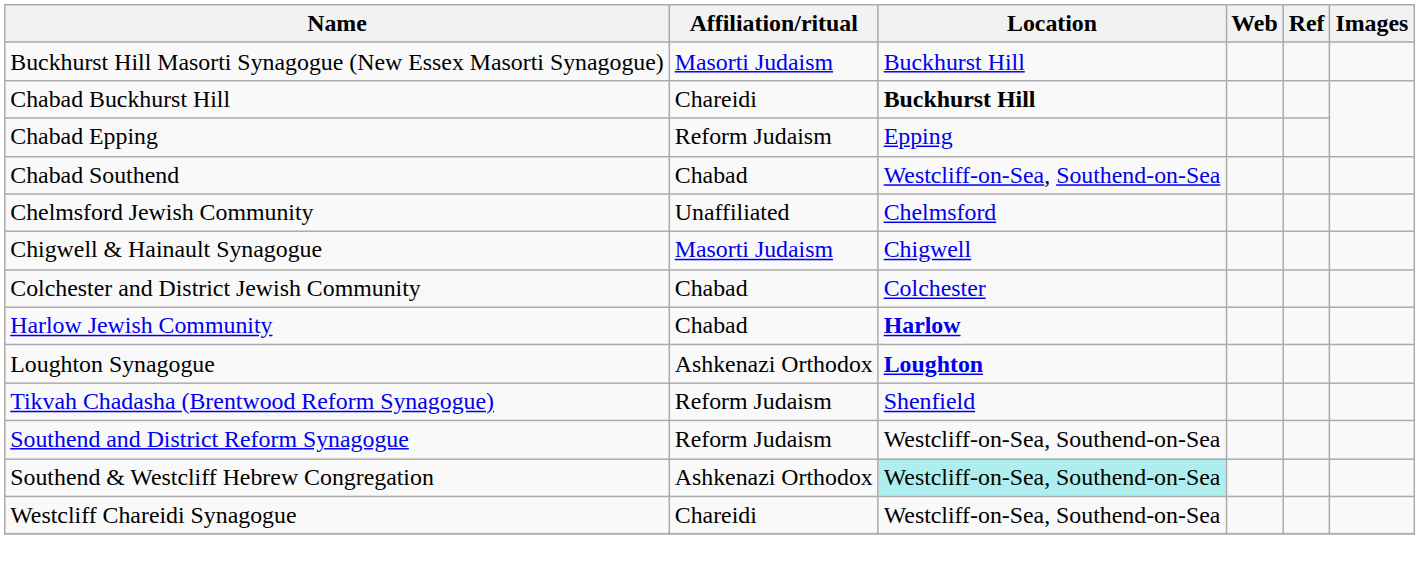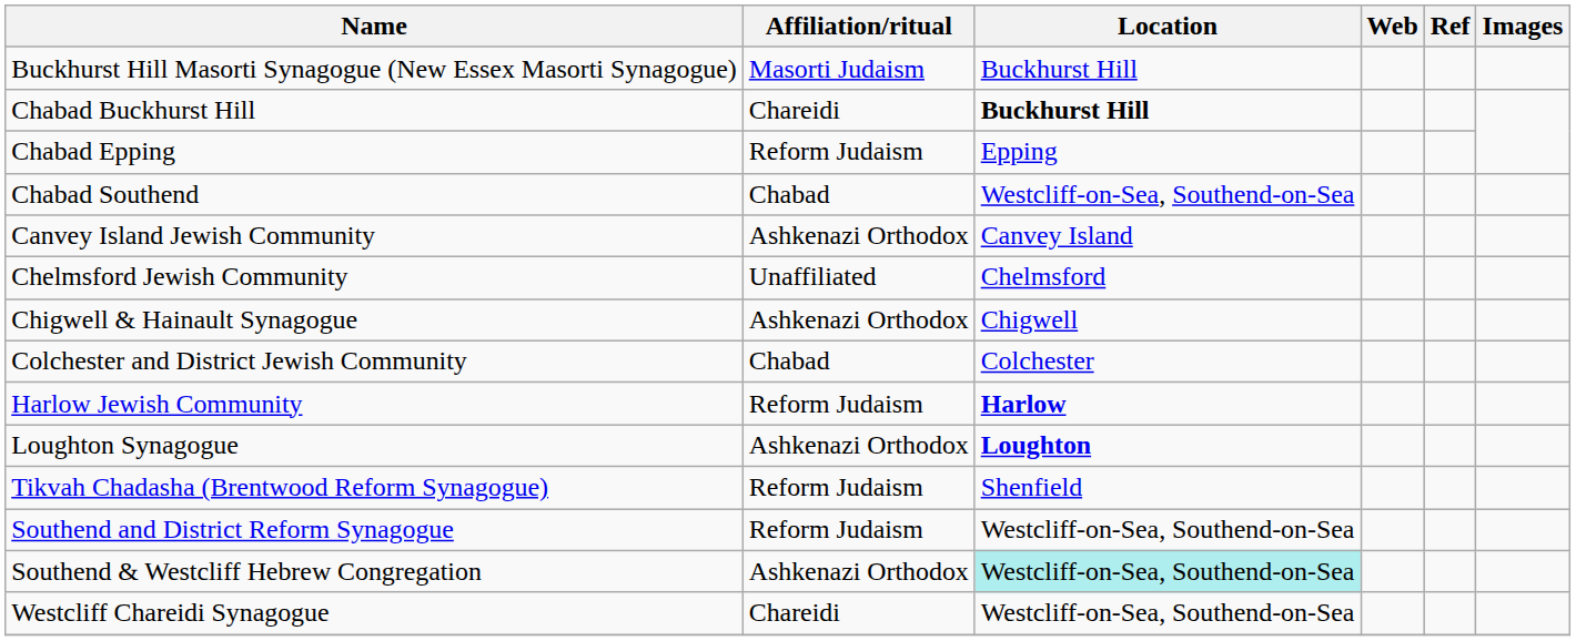+ row: Canvey Island Jewish Community | Ashkenazi Orthodox | Canvey Island
Chigwell & Hainault Synagogue | Affiliation/ritual: Masorti Judaism -> Ashkenazi Orthodox
Harlow Jewish Community | Affiliation/ritual: Chabad -> Reform Judaism
